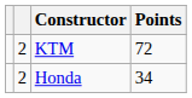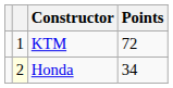KTM | column 2: 2 -> 1
Honda | column 2: no background -> lightyellow background
